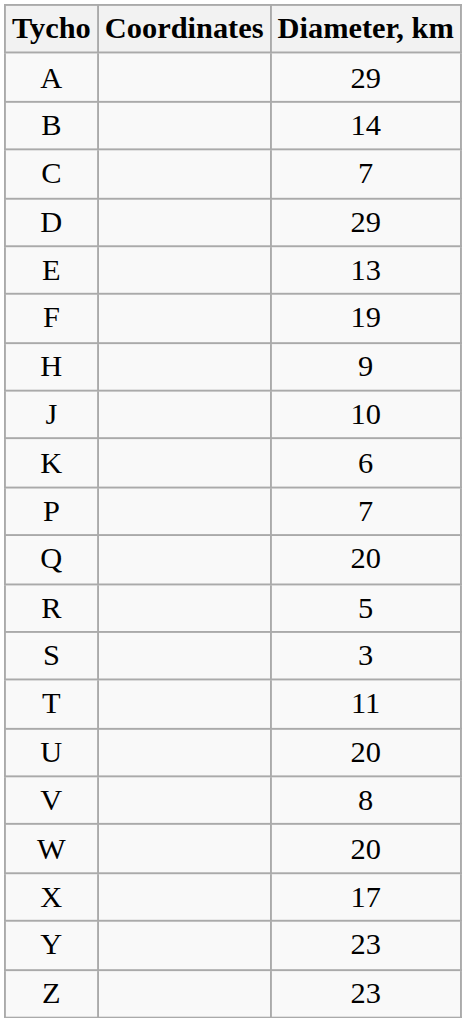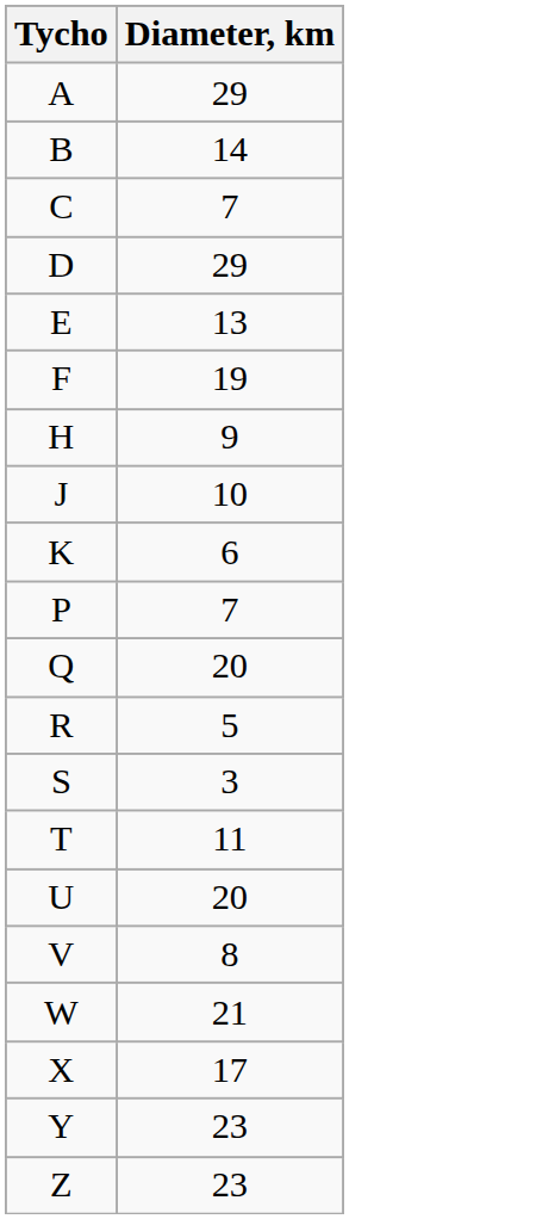- column: Coordinates
W | Diameter, km: 20 -> 21
